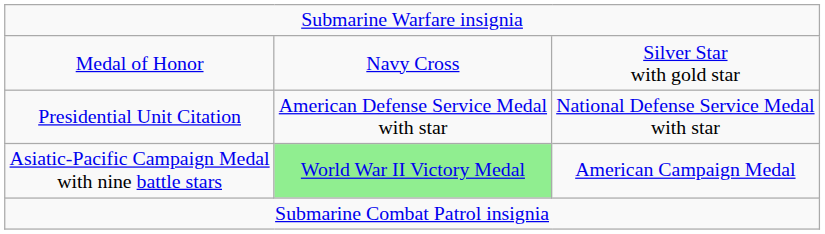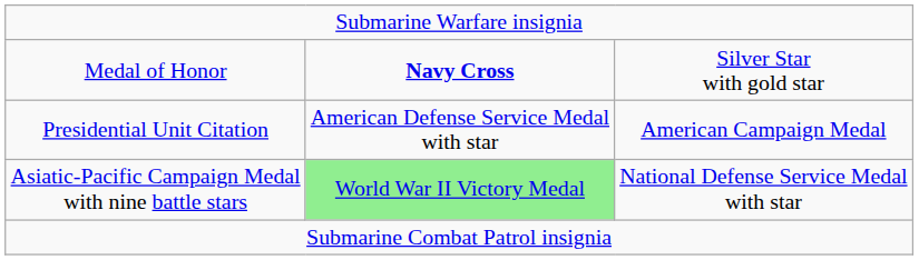Medal of Honor | column 2: normal -> bold
Presidential Unit Citation | column 3: National Defense Service Medal with star -> American Campaign Medal
Asiatic-Pacific Campaign Medal with nine battle stars | column 3: American Campaign Medal -> National Defense Service Medal with star
